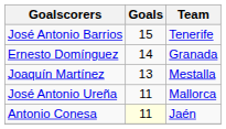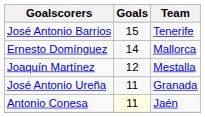Ernesto Domínguez | Team: Granada -> Mallorca
Joaquín Martínez | Goals: 13 -> 12
José Antonio Ureña | Team: Mallorca -> Granada
